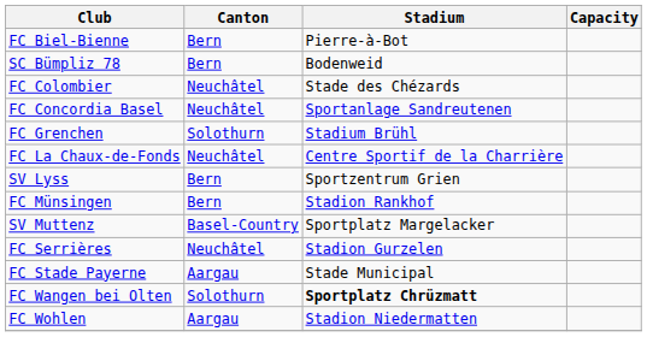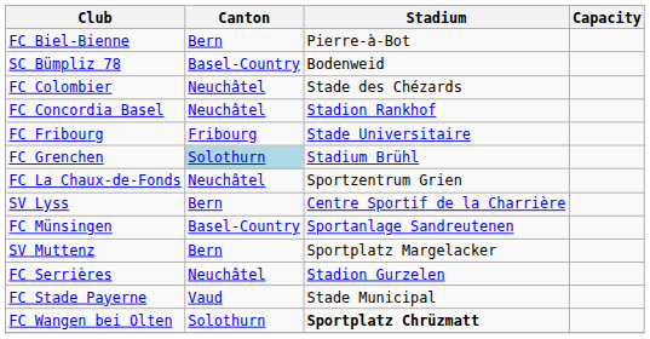SC Bümpliz 78 | Canton: Bern -> Basel-Country
FC Concordia Basel | Stadium: Sportanlage Sandreutenen -> Stadion Rankhof
+ row: FC Fribourg | Fribourg | Stade Universitaire
FC Grenchen | Canton: no background -> lightblue background
FC La Chaux-de-Fonds | Stadium: Centre Sportif de la Charrière -> Sportzentrum Grien
SV Lyss | Stadium: Sportzentrum Grien -> Centre Sportif de la Charrière
FC Münsingen | Canton: Bern -> Basel-Country
FC Münsingen | Stadium: Stadion Rankhof -> Sportanlage Sandreutenen
SV Muttenz | Canton: Basel-Country -> Bern
FC Stade Payerne | Canton: Aargau -> Vaud
- row: FC Wohlen | Aargau | Stadion Niedermatten
